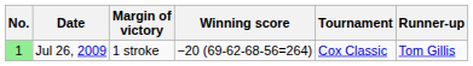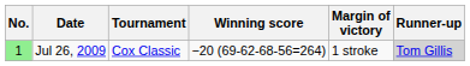columns swapped: Tournament <-> Margin of victory
Jul 26, 2009 | Runner-up: no background -> lightgrey background
